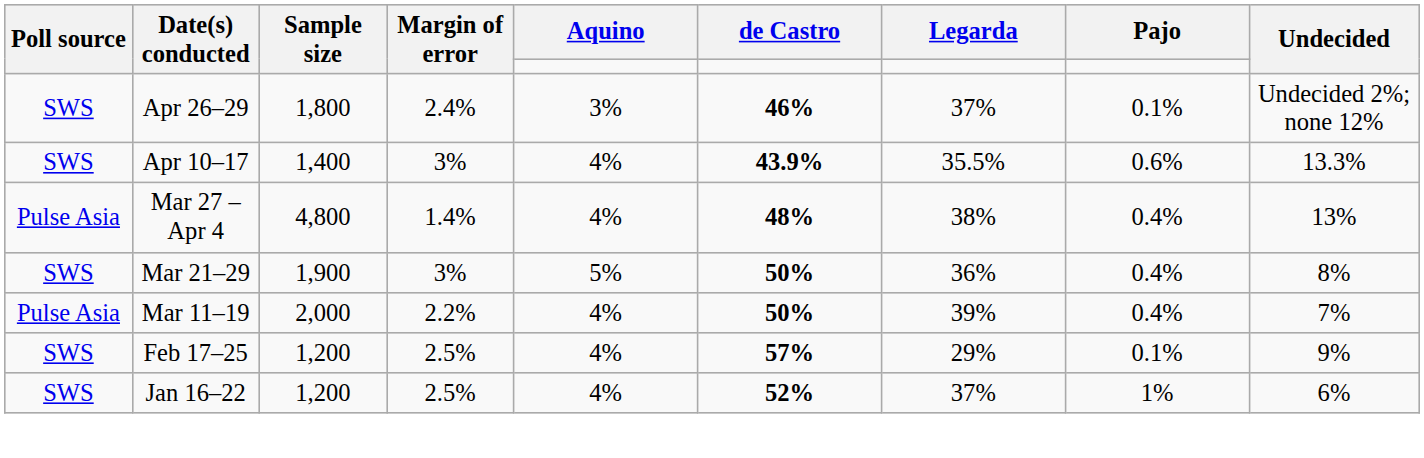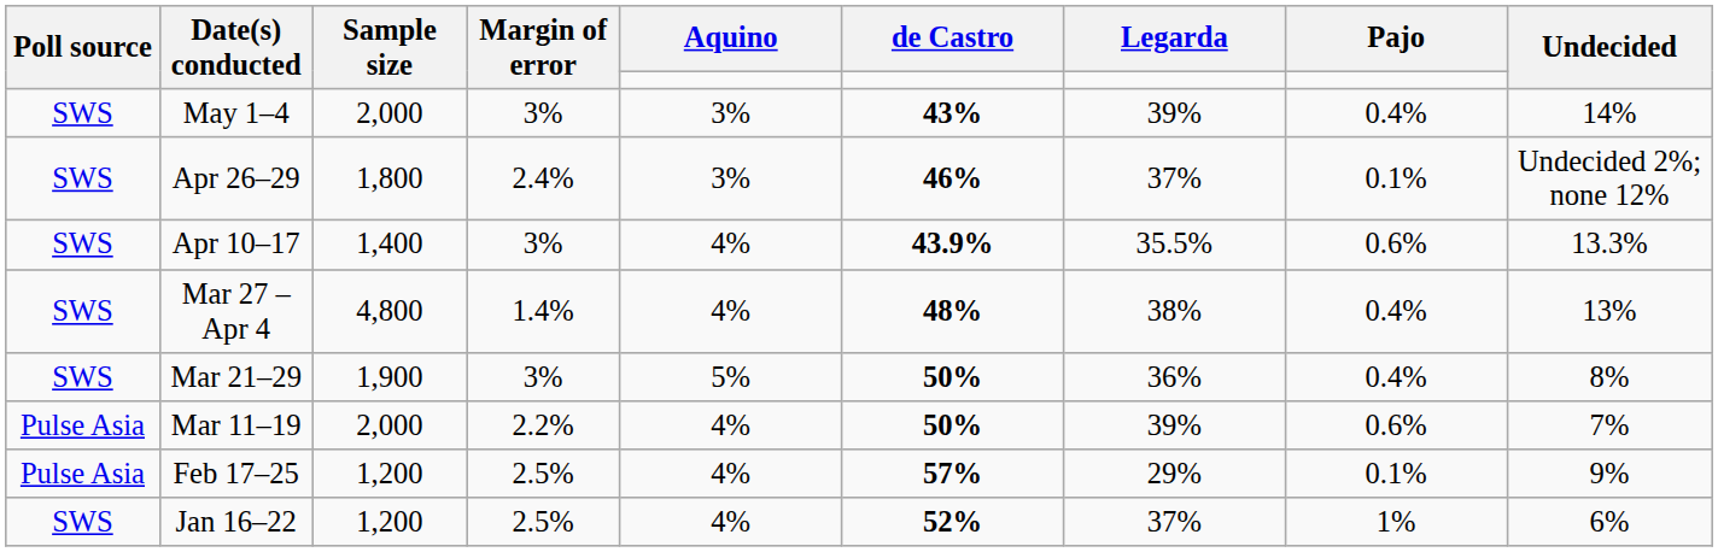+ row: SWS | May 1–4 | 2,000 | 3% | 3% | 43% | 39% | 0.4% | 14%
Mar 27 – Apr 4 | Poll source: Pulse Asia -> SWS
Mar 11–19 | Pajo: 0.4% -> 0.6%
Feb 17–25 | Poll source: SWS -> Pulse Asia
